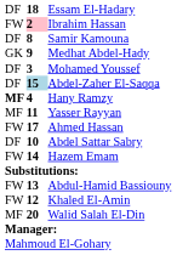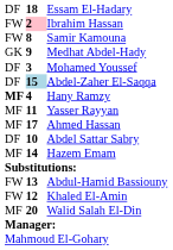Samir Kamouna | column 1: DF -> FW
Ahmed Hassan | column 1: FW -> MF
Hazem Emam | column 1: FW -> MF
